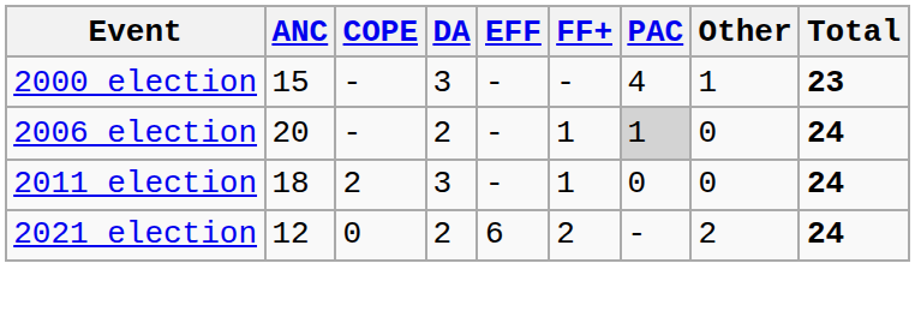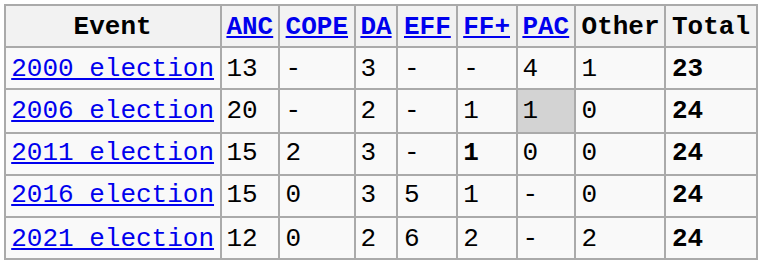2000 election | ANC: 15 -> 13
2011 election | ANC: 18 -> 15
2011 election | FF+: normal -> bold
+ row: 2016 election | 15 | 0 | 3 | 5 | 1 | - | 0 | 24
